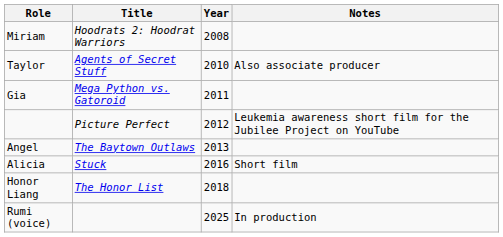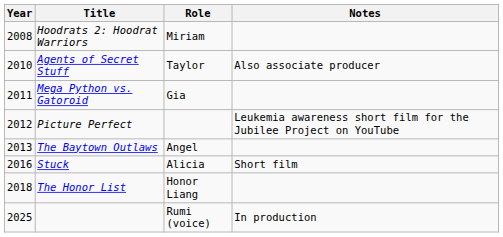columns swapped: Year <-> Role
